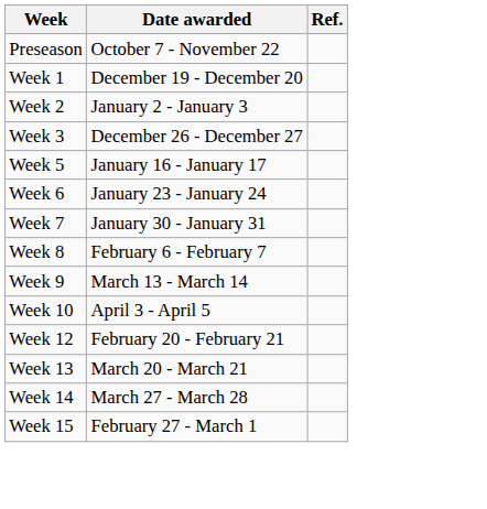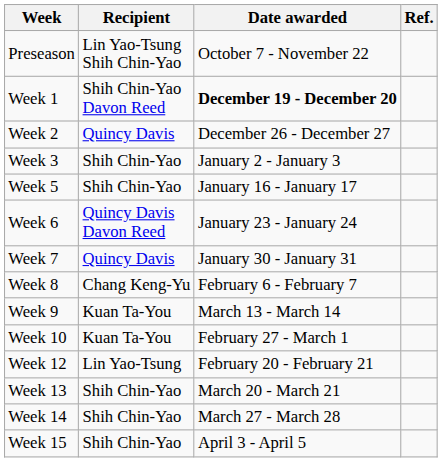+ column: Recipient | Lin Yao-Tsung Shih Chin-Yao | Shih Chin-Yao Davon Reed | Quincy Davis | Shih Chin-Yao | Shih Chin-Yao | Quincy Davis Davon Reed | Quincy Davis | Chang Keng-Yu | Kuan Ta-You | Kuan Ta-You | Lin Yao-Tsung | Shih Chin-Yao | Shih Chin-Yao | Shih Chin-Yao
Week 1 | Date awarded: normal -> bold
Week 2 | Date awarded: January 2 - January 3 -> December 26 - December 27
Week 3 | Date awarded: December 26 - December 27 -> January 2 - January 3
Week 10 | Date awarded: April 3 - April 5 -> February 27 - March 1
Week 15 | Date awarded: February 27 - March 1 -> April 3 - April 5
